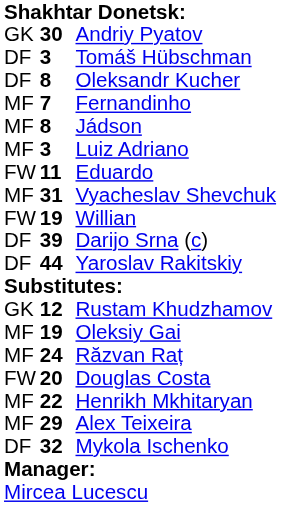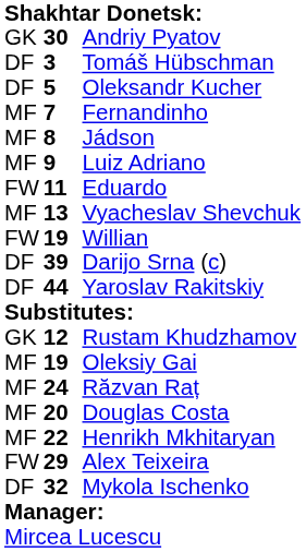Oleksandr Kucher | column 2: 8 -> 5
Luiz Adriano | column 2: 3 -> 9
Vyacheslav Shevchuk | column 2: 31 -> 13
Douglas Costa | column 1: FW -> MF
Alex Teixeira | column 1: MF -> FW
